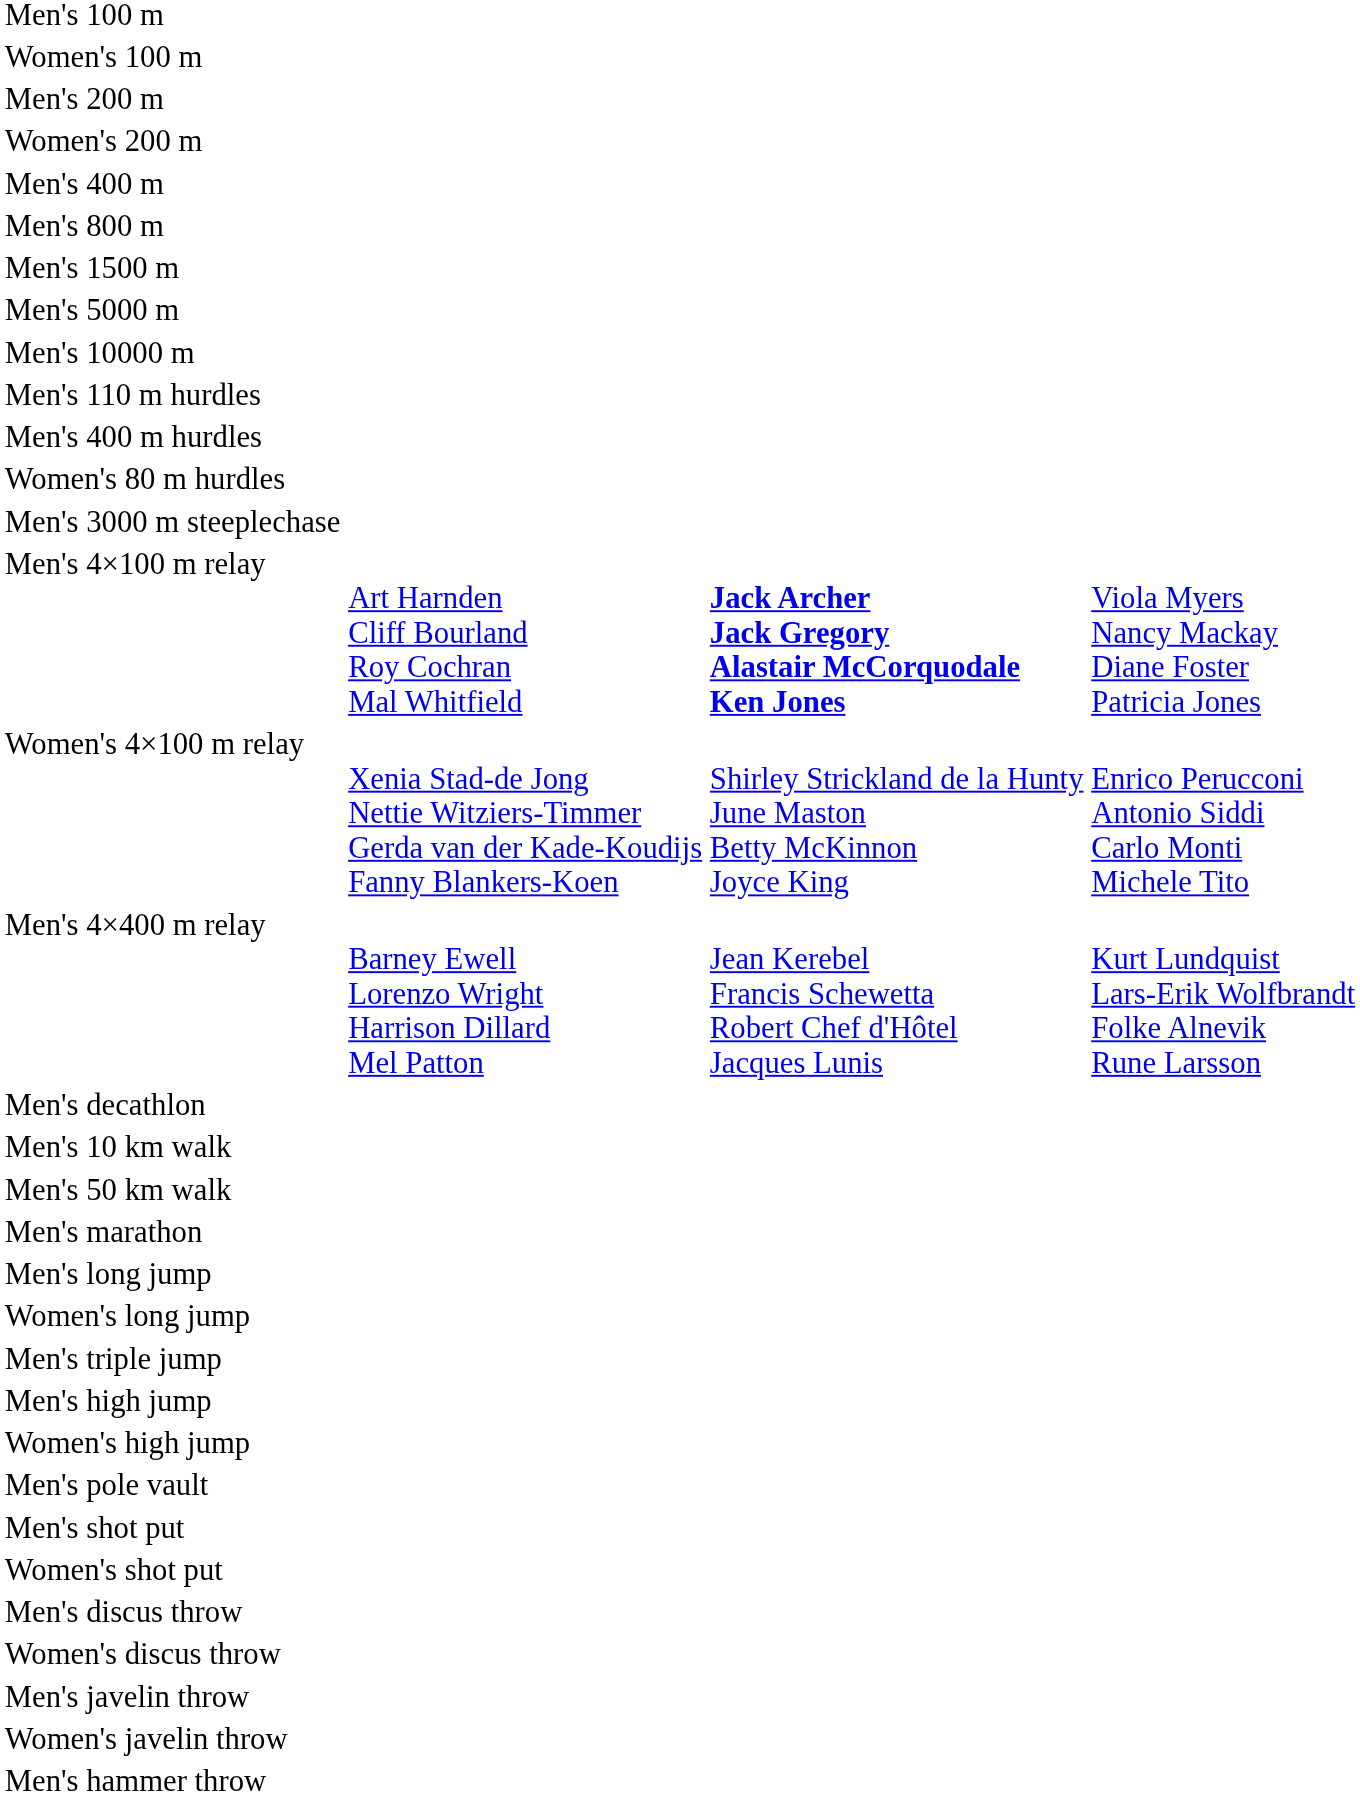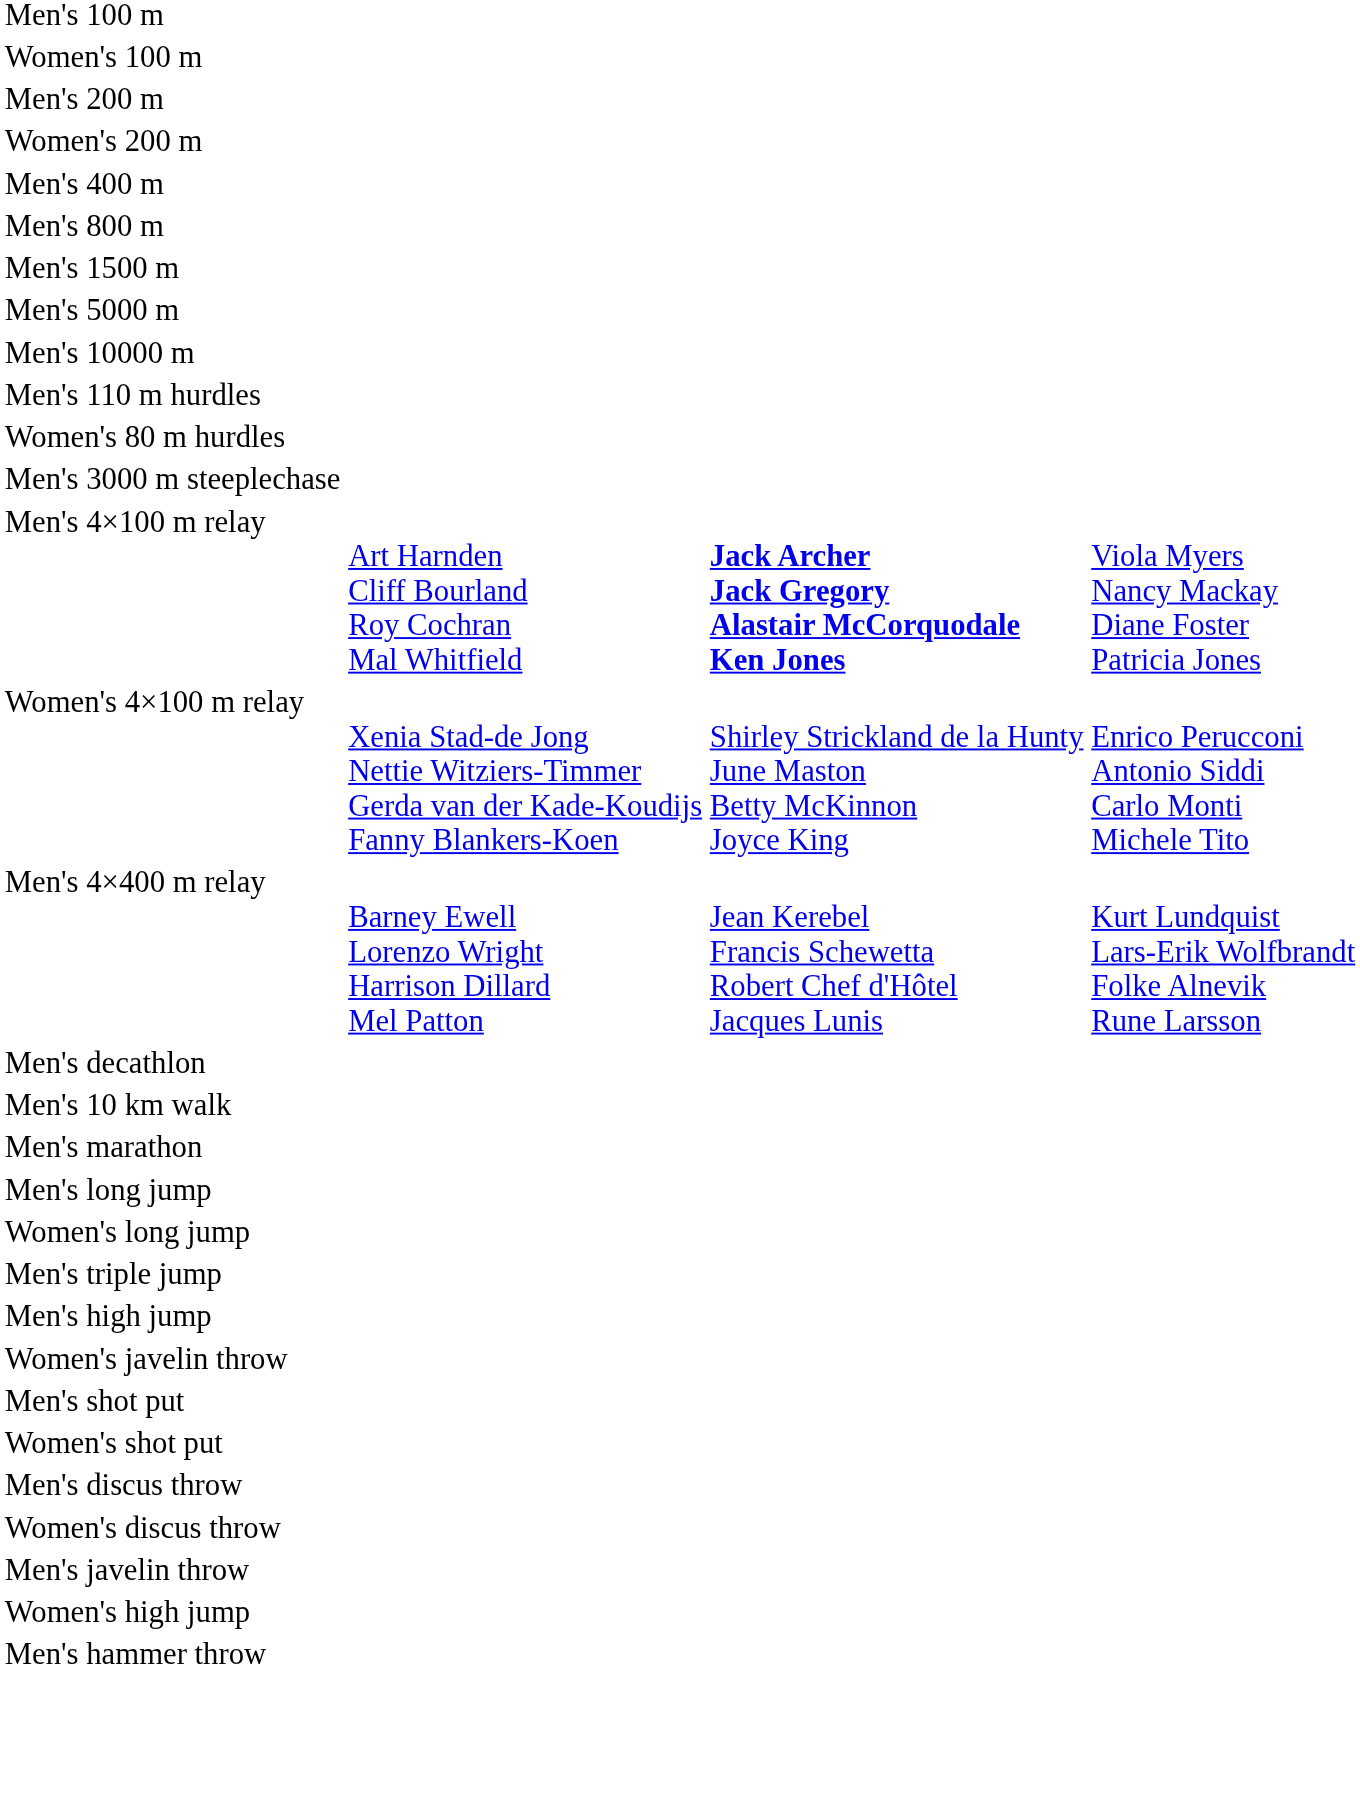- row: Men's 400 m hurdles
- row: Men's 50 km walk
rows swapped: Women's high jump <-> Women's javelin throw
- row: Men's pole vault
